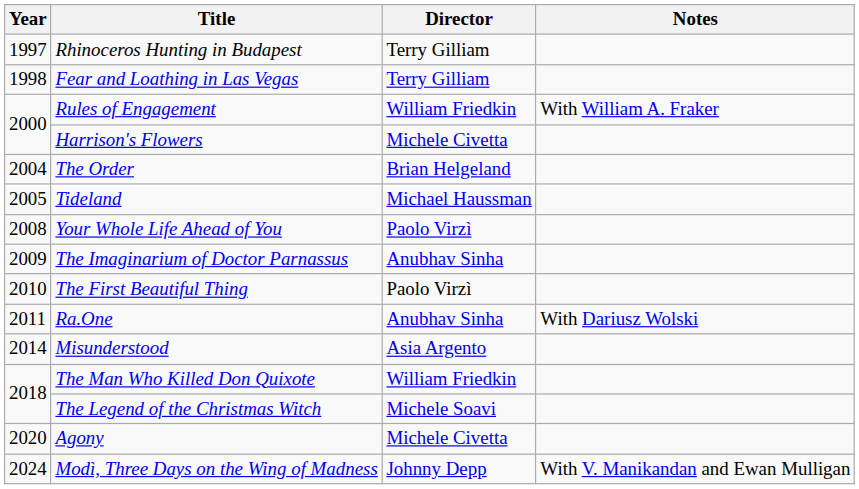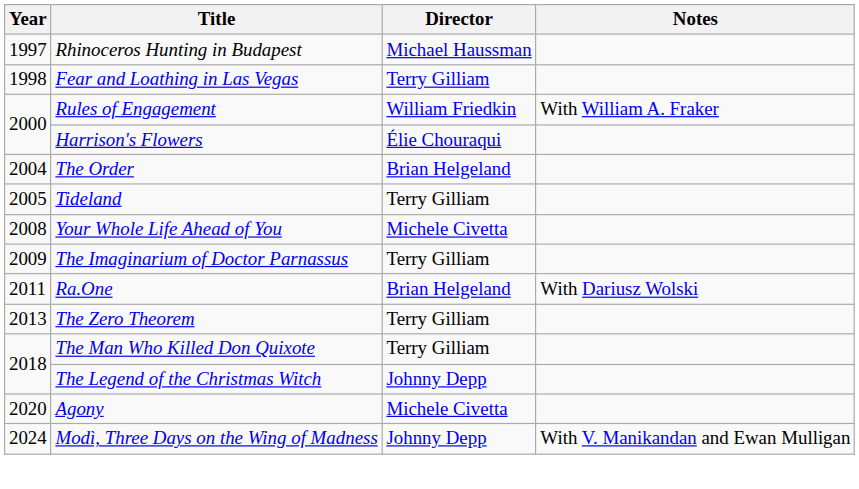Rhinoceros Hunting in Budapest | Director: Terry Gilliam -> Michael Haussman
Harrison's Flowers | Director: Michele Civetta -> Élie Chouraqui
Tideland | Director: Michael Haussman -> Terry Gilliam
Your Whole Life Ahead of You | Director: Paolo Virzì -> Michele Civetta
The Imaginarium of Doctor Parnassus | Director: Anubhav Sinha -> Terry Gilliam
- row: 2010 | The First Beautiful Thing | Paolo Virzì
Ra.One | Director: Anubhav Sinha -> Brian Helgeland
+ row: 2013 | The Zero Theorem | Terry Gilliam
- row: 2014 | Misunderstood | Asia Argento
The Man Who Killed Don Quixote | Director: William Friedkin -> Terry Gilliam
The Legend of the Christmas Witch | Director: Michele Soavi -> Johnny Depp
